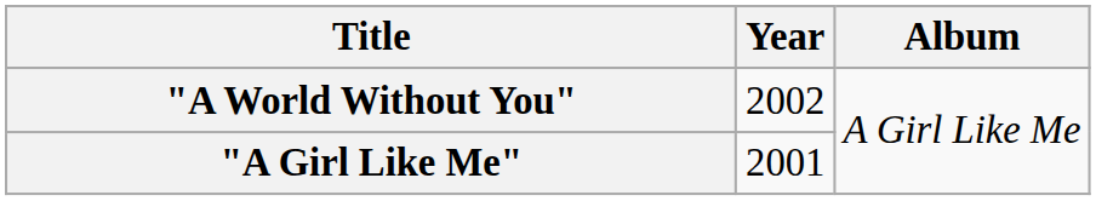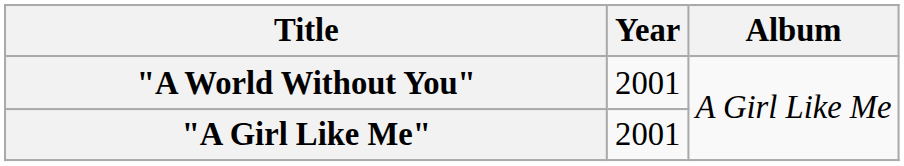"A World Without You" | Year: 2002 -> 2001
